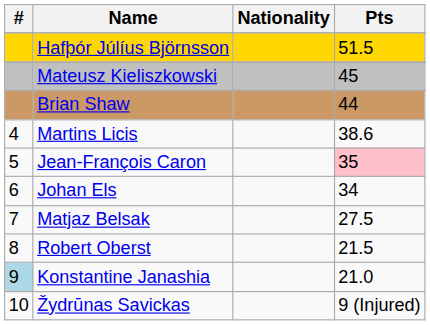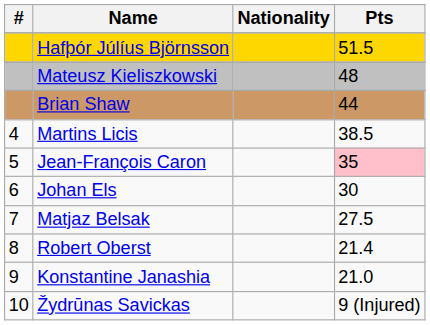Mateusz Kieliszkowski | Pts: 45 -> 48
Martins Licis | Pts: 38.6 -> 38.5
Johan Els | Pts: 34 -> 30
Robert Oberst | Pts: 21.5 -> 21.4
Konstantine Janashia | #: lightblue background -> no background
